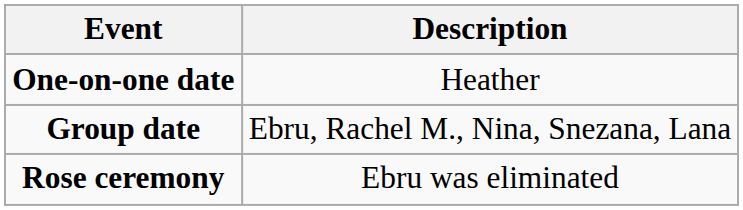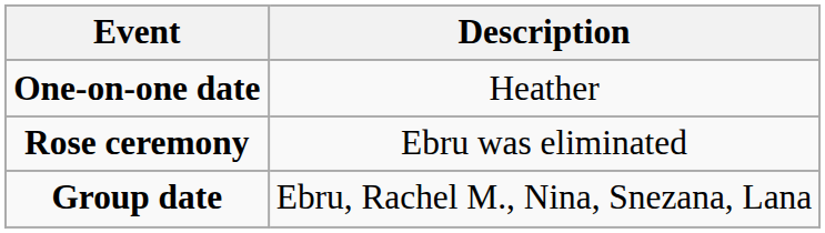rows swapped: Group date <-> Rose ceremony
